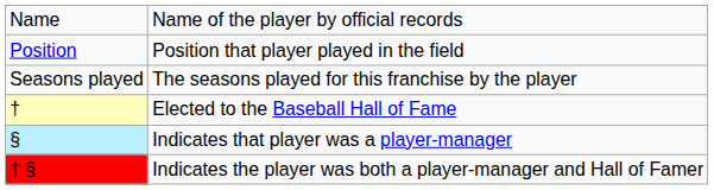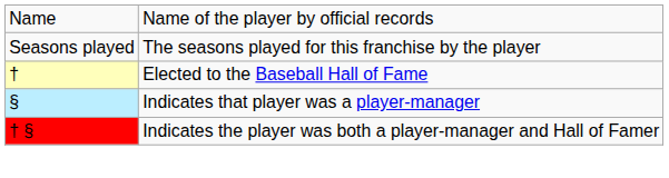- row: Position | Position that player played in the field
